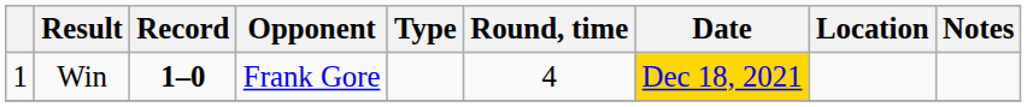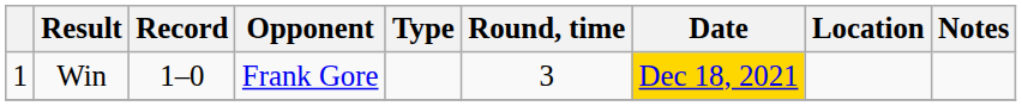Win | Record: bold -> normal
Win | Round, time: 4 -> 3
